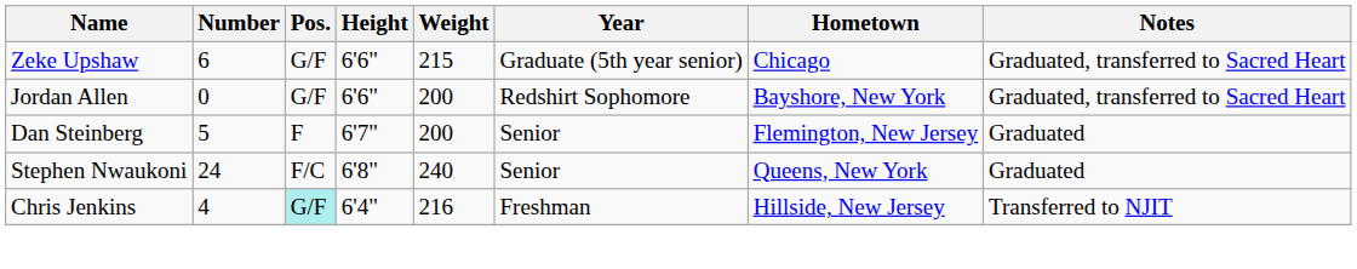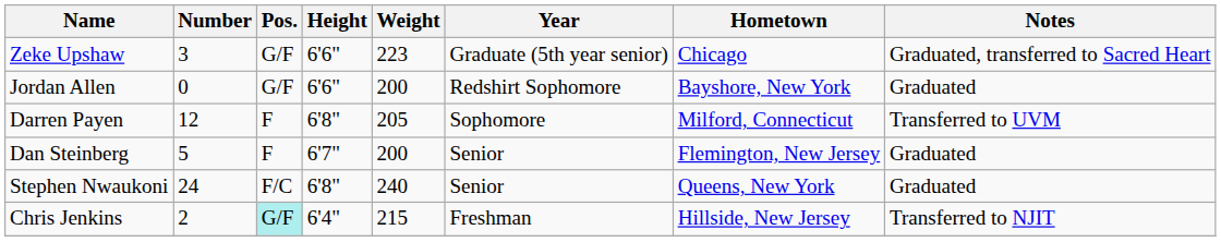Zeke Upshaw | Number: 6 -> 3
Zeke Upshaw | Weight: 215 -> 223
Jordan Allen | Notes: Graduated, transferred to Sacred Heart -> Graduated
+ row: Darren Payen | 12 | F | 6'8" | 205 | Sophomore | Milford, Connecticut | Transferred to UVM
Chris Jenkins | Number: 4 -> 2
Chris Jenkins | Weight: 216 -> 215
